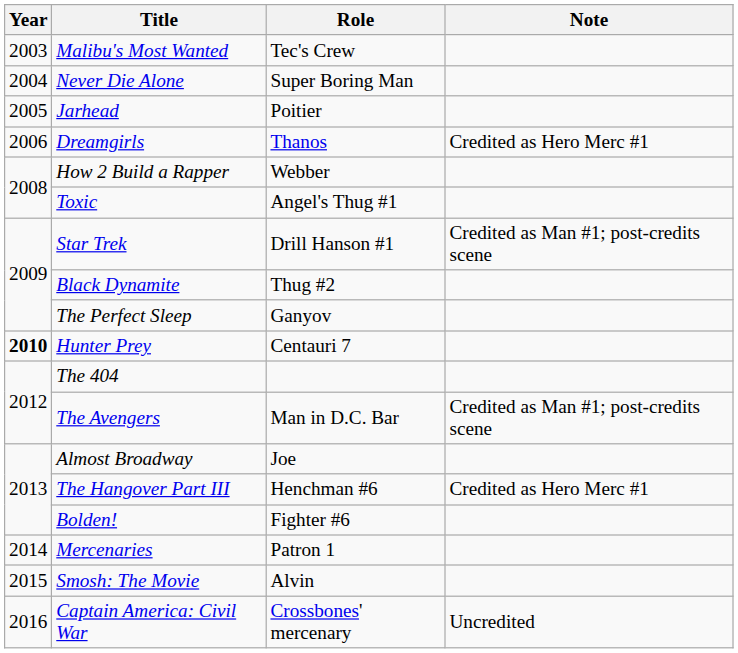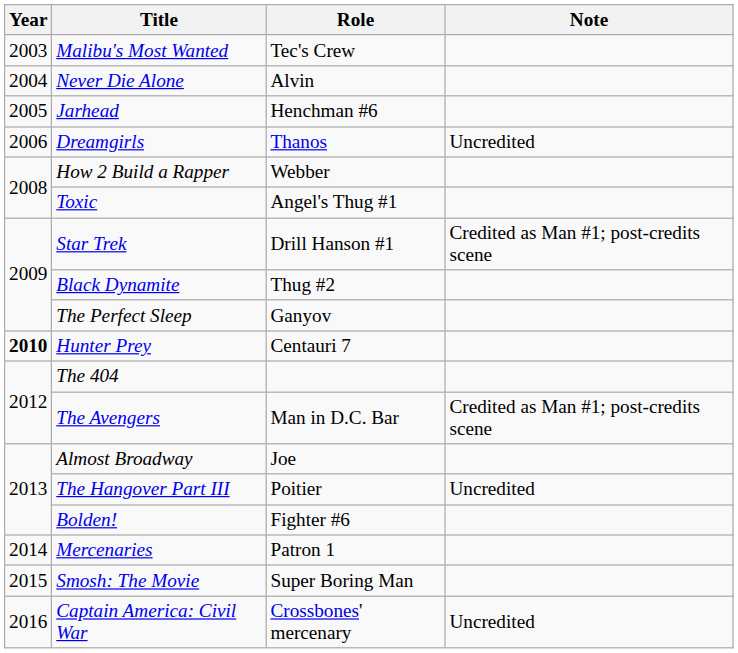Never Die Alone | Role: Super Boring Man -> Alvin
Jarhead | Role: Poitier -> Henchman #6
Dreamgirls | Note: Credited as Hero Merc #1 -> Uncredited
The Hangover Part III | Role: Henchman #6 -> Poitier
The Hangover Part III | Note: Credited as Hero Merc #1 -> Uncredited
Smosh: The Movie | Role: Alvin -> Super Boring Man
